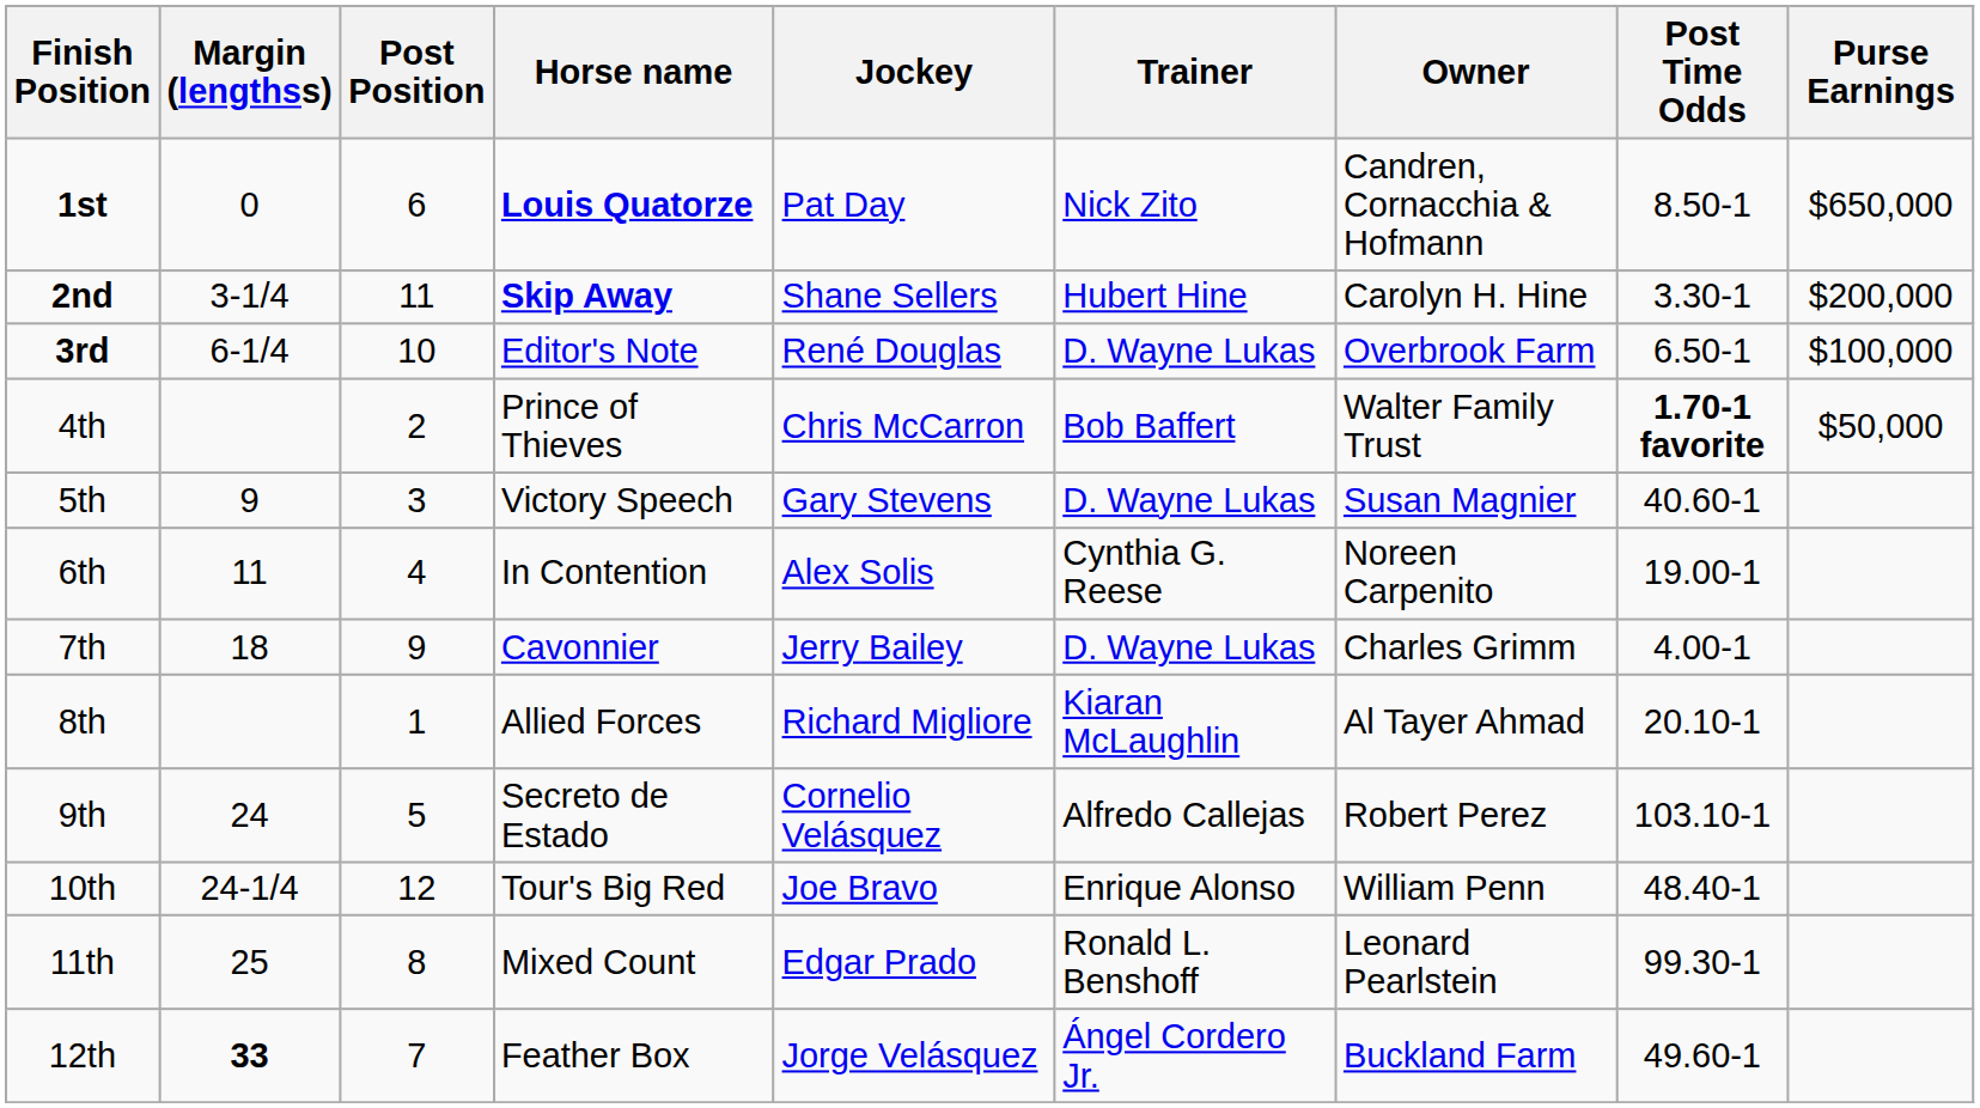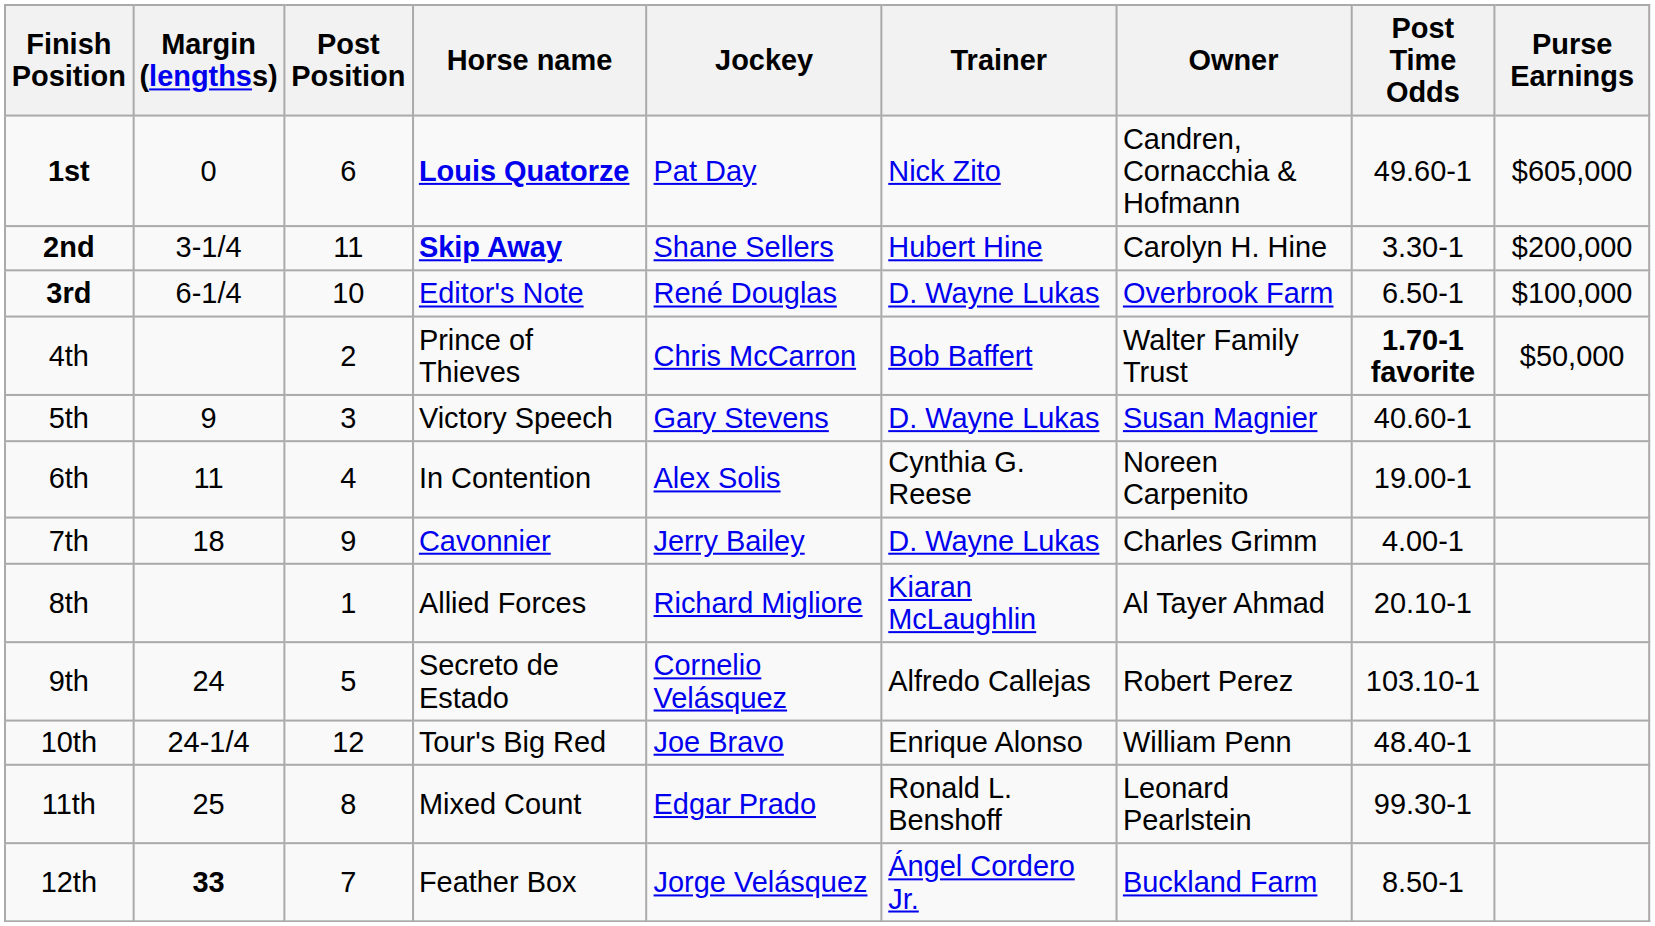1st | Post Time Odds: 8.50-1 -> 49.60-1
1st | Purse Earnings: $650,000 -> $605,000
12th | Post Time Odds: 49.60-1 -> 8.50-1
